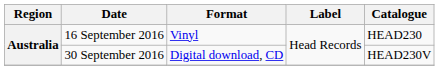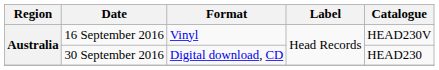16 September 2016 | Catalogue: HEAD230 -> HEAD230V
30 September 2016 | Catalogue: HEAD230V -> HEAD230
